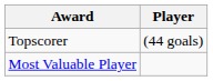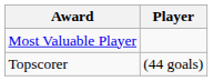rows swapped: Most Valuable Player <-> Topscorer
